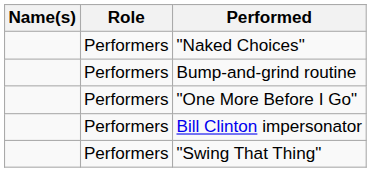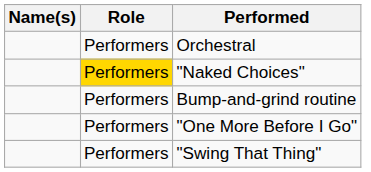+ row: Performers | Orchestral
"Naked Choices" | Role: no background -> gold background
- row: Performers | Bill Clinton impersonator
